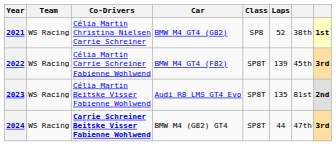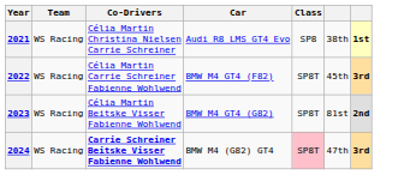- column: Laps | 52 | 139 | 135 | 44
2021 | Car: BMW M4 GT4 (G82) -> Audi R8 LMS GT4 Evo
2023 | Car: Audi R8 LMS GT4 Evo -> BMW M4 GT4 (G82)
2024 | Class: no background -> pink background
